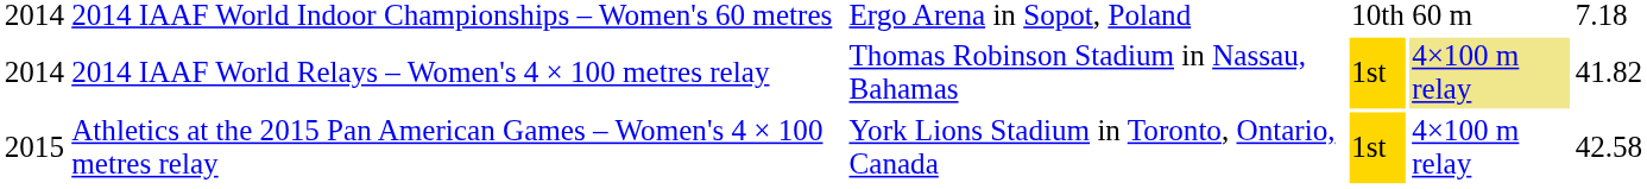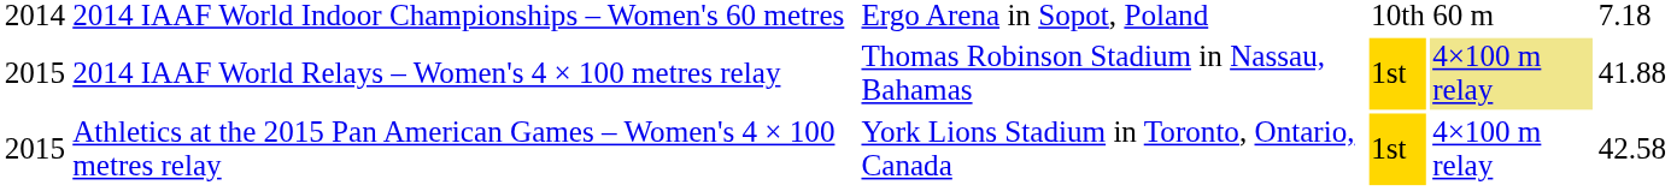2014 IAAF World Relays – Women's 4 × 100 metres relay | column 1: 2014 -> 2015
2014 IAAF World Relays – Women's 4 × 100 metres relay | column 6: 41.82 -> 41.88
